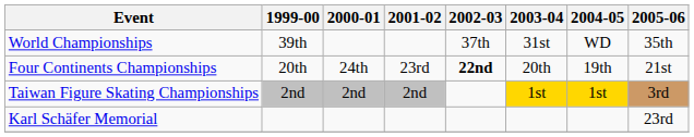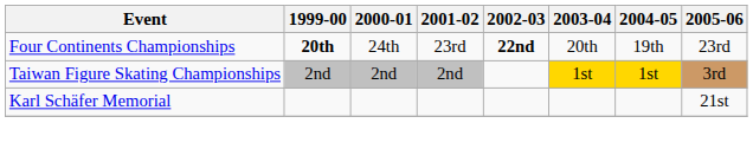- row: World Championships | 39th | 37th | 31st | WD | 35th
Four Continents Championships | 1999-00: normal -> bold
Four Continents Championships | 2005-06: 21st -> 23rd
Karl Schäfer Memorial | 2005-06: 23rd -> 21st
